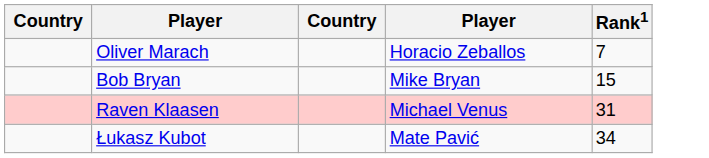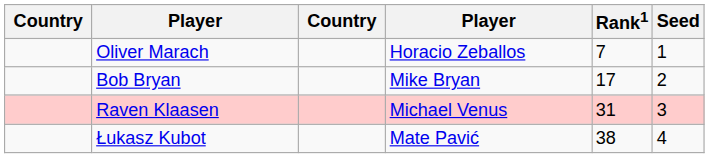+ column: Seed | 1 | 2 | 3 | 4
Bob Bryan | Rank1: 15 -> 17
Łukasz Kubot | Rank1: 34 -> 38
